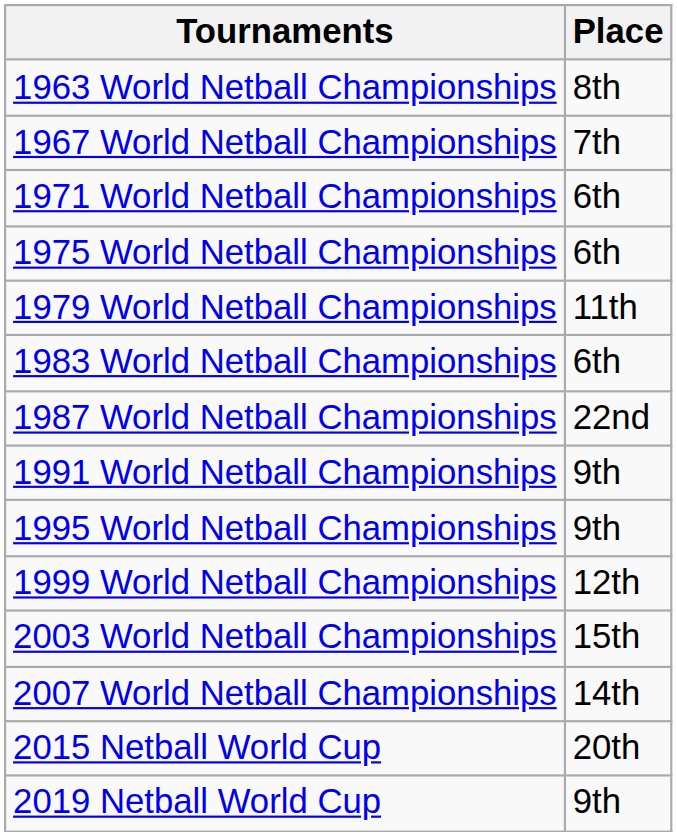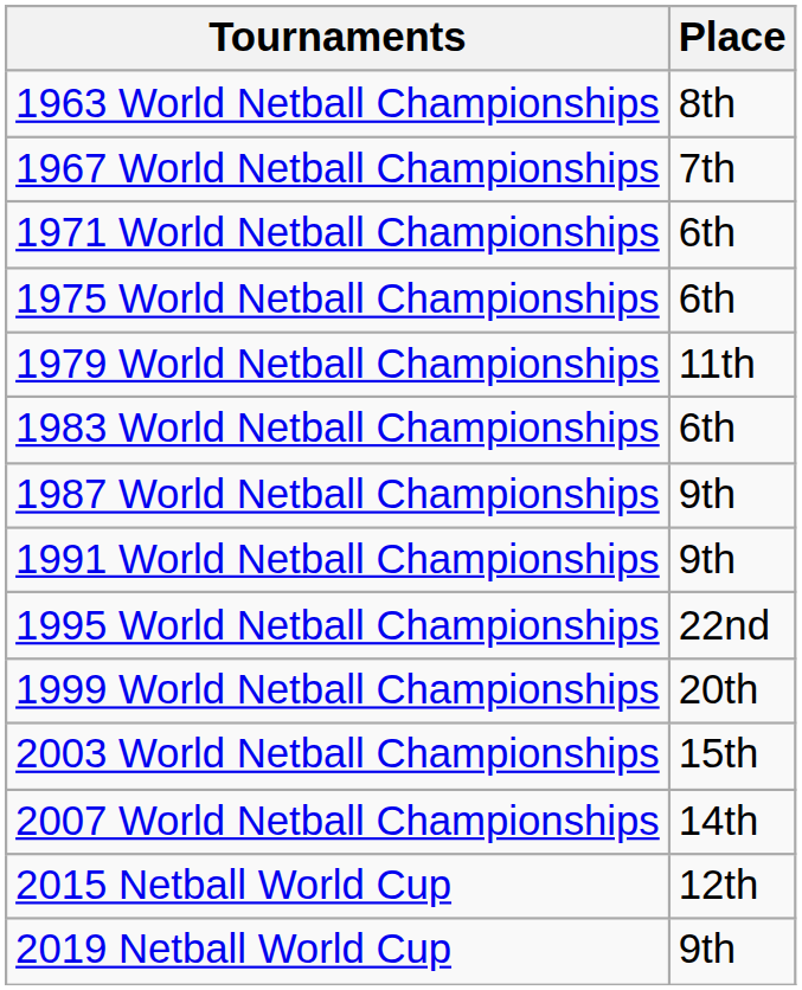1987 World Netball Championships | Place: 22nd -> 9th
1995 World Netball Championships | Place: 9th -> 22nd
1999 World Netball Championships | Place: 12th -> 20th
2015 Netball World Cup | Place: 20th -> 12th
